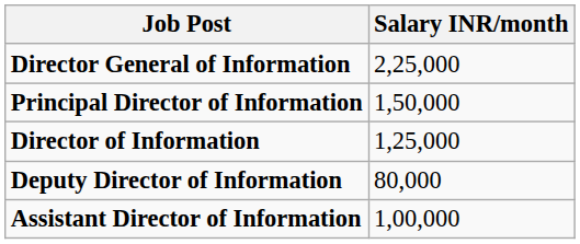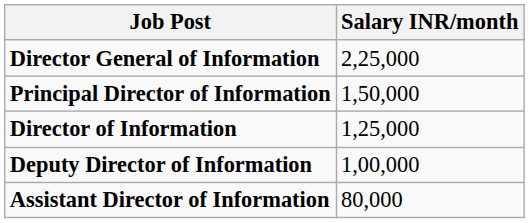Deputy Director of Information | Salary INR/month: 80,000 -> 1,00,000
Assistant Director of Information | Salary INR/month: 1,00,000 -> 80,000
